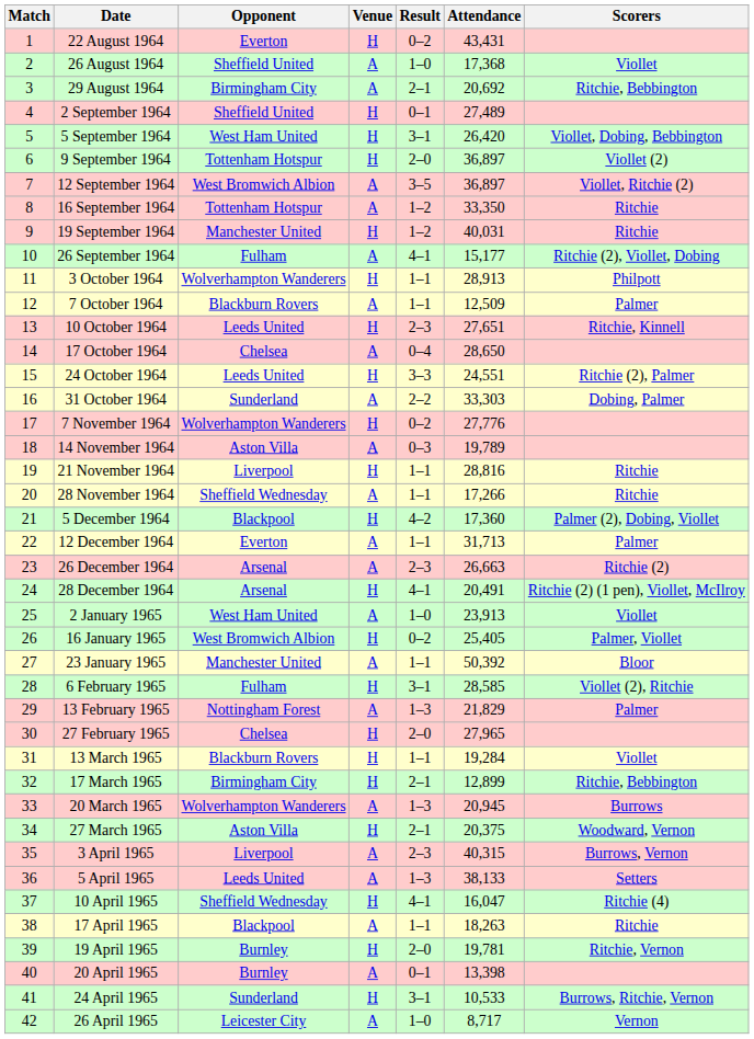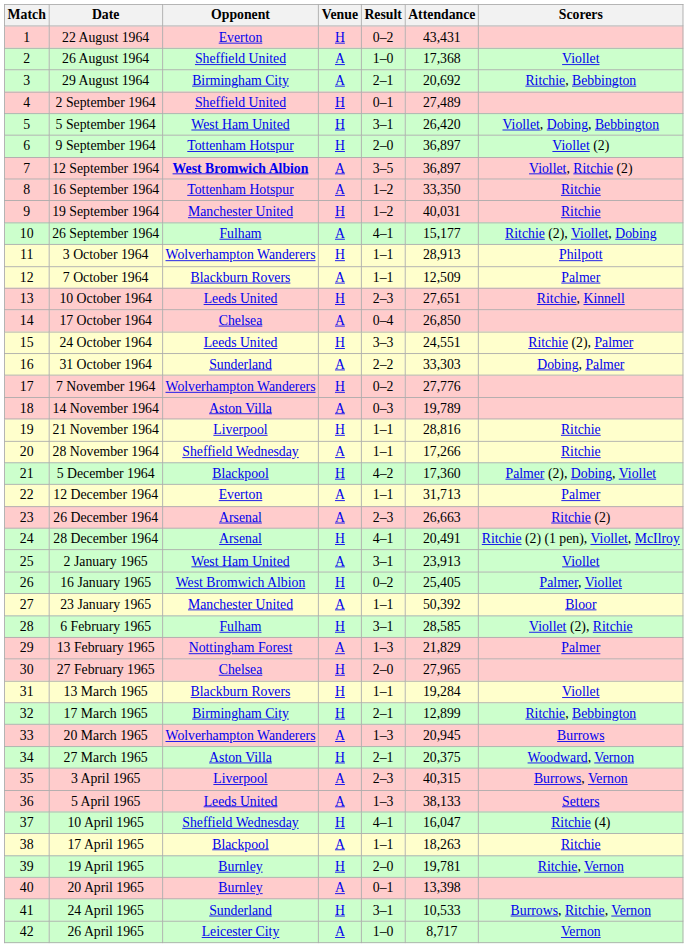12 September 1964 | Opponent: normal -> bold
17 October 1964 | Attendance: 28,650 -> 26,850
2 January 1965 | Result: 1–0 -> 3–1
